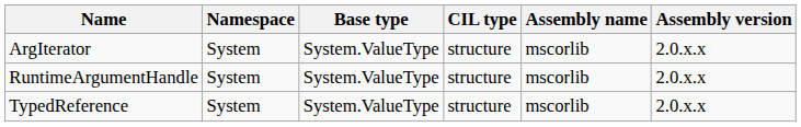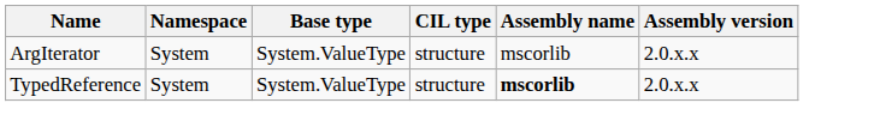- row: RuntimeArgumentHandle | System | System.ValueType | structure | mscorlib | 2.0.x.x
TypedReference | Assembly name: normal -> bold
